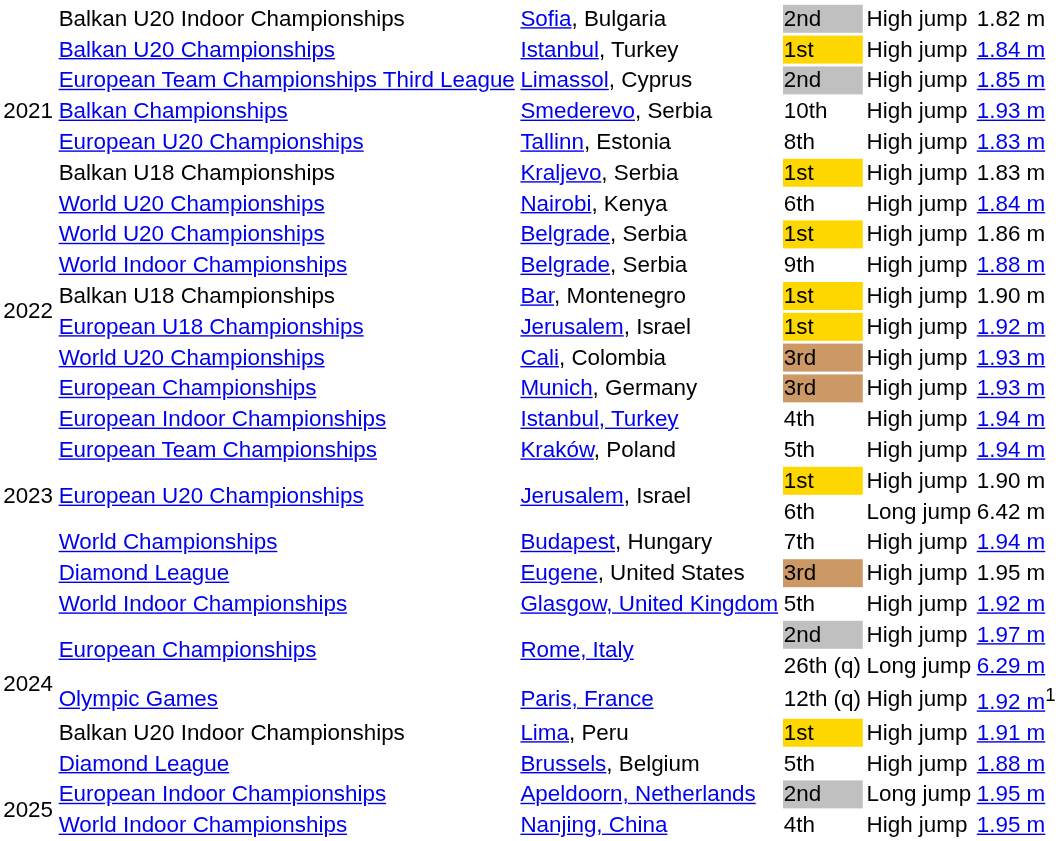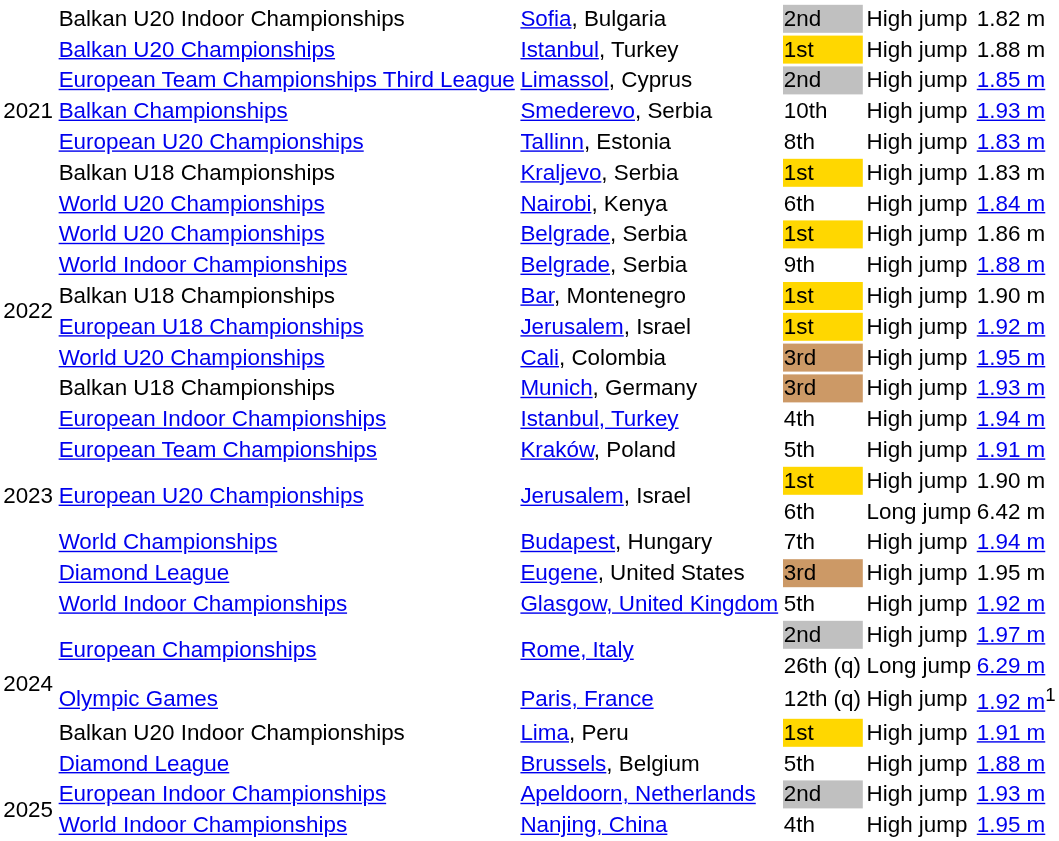Istanbul, Turkey / 1st | column 6: 1.84 m -> 1.88 m
Cali, Colombia | column 6: 1.93 m -> 1.95 m
Munich, Germany | column 2: European Championships -> Balkan U18 Championships
Kraków, Poland | column 6: 1.94 m -> 1.91 m
Apeldoorn, Netherlands | column 5: Long jump -> High jump
Apeldoorn, Netherlands | column 6: 1.95 m -> 1.93 m
